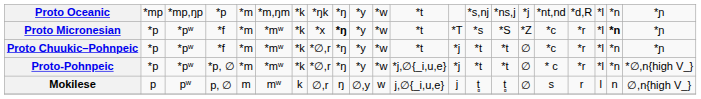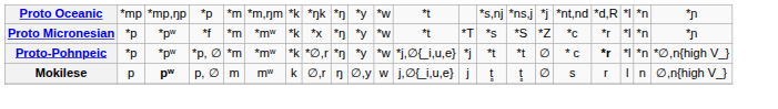Proto Micronesian | column 9: bold -> normal
Proto Micronesian | column 20: bold -> normal
- row: Proto Chuukic–Pohnpeic | *p | *pʷ | *f | *m | *mʷ | *k | *∅,r | *ŋ | *y | *w | *t | *j | *t | *t | ∅ | *c | *r | *l | *n | *ɲ
Proto-Pohnpeic | column 18: normal -> bold
Mokilese | column 3: normal -> bold
